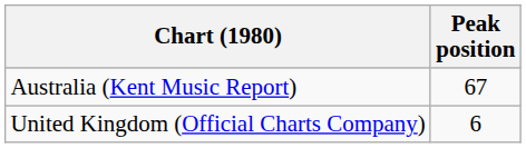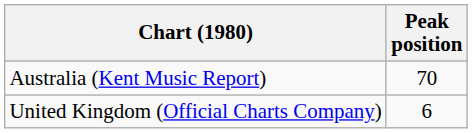Australia (Kent Music Report) | Peak position: 67 -> 70
